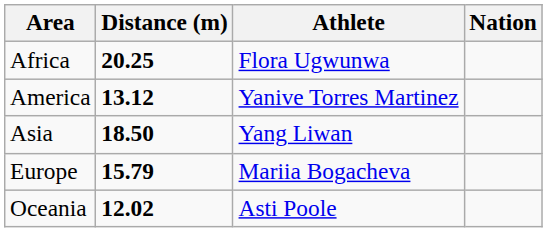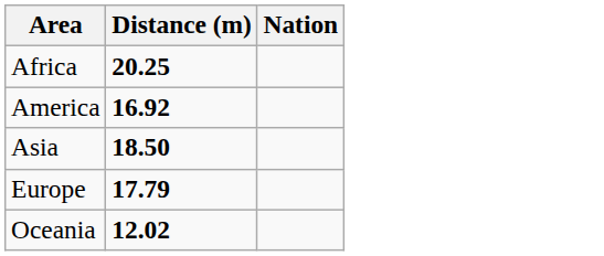- column: Athlete | Flora Ugwunwa | Yanive Torres Martinez | Yang Liwan | Mariia Bogacheva | Asti Poole
America | Distance (m): 13.12 -> 16.92
Europe | Distance (m): 15.79 -> 17.79
